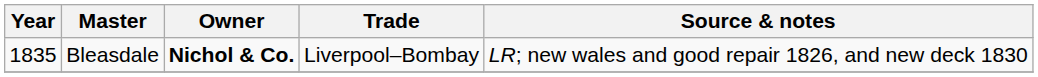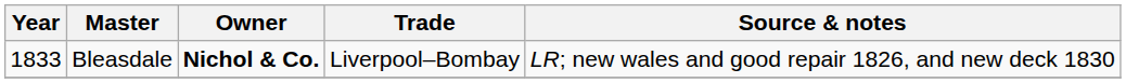Bleasdale | Year: 1835 -> 1833
